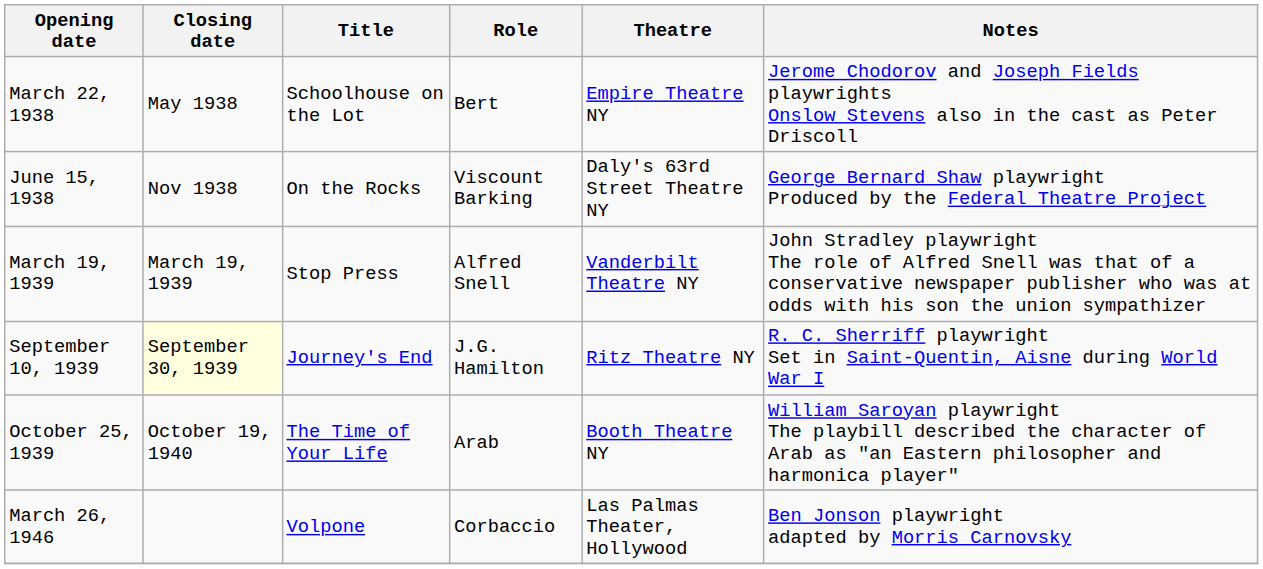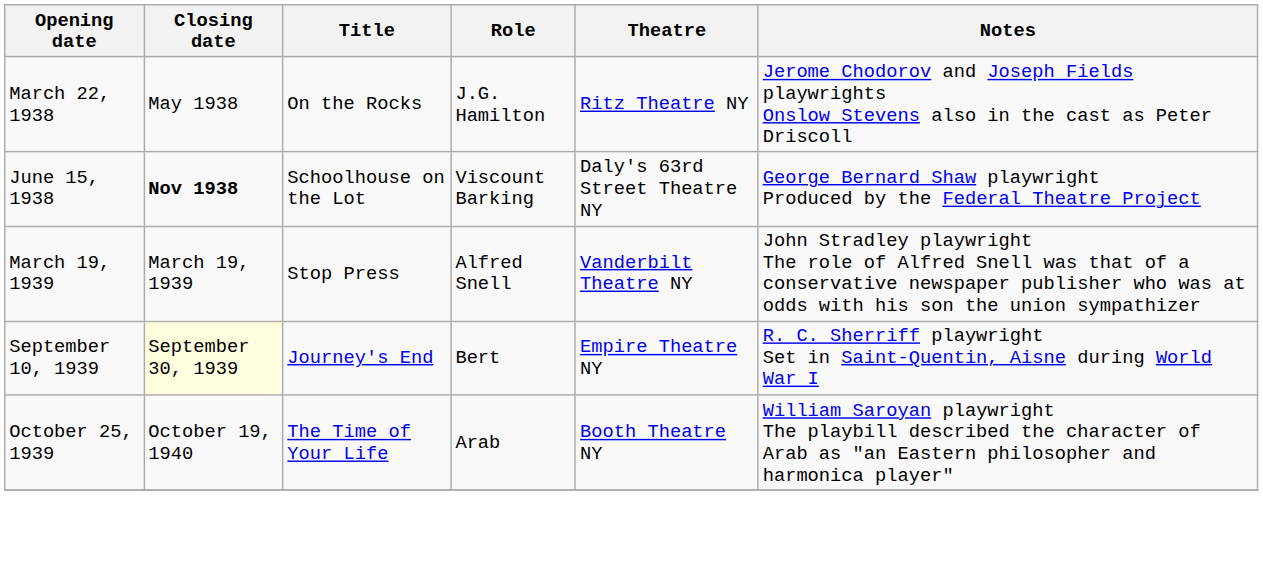March 22, 1938 | Title: Schoolhouse on the Lot -> On the Rocks
March 22, 1938 | Role: Bert -> J.G. Hamilton
March 22, 1938 | Theatre: Empire Theatre NY -> Ritz Theatre NY
June 15, 1938 | Closing date: normal -> bold
June 15, 1938 | Title: On the Rocks -> Schoolhouse on the Lot
September 10, 1939 | Role: J.G. Hamilton -> Bert
September 10, 1939 | Theatre: Ritz Theatre NY -> Empire Theatre NY
- row: March 26, 1946 | Volpone | Corbaccio | Las Palmas Theater, Hollywood | Ben Jonson playwright adapted by Morris Carnovsky
